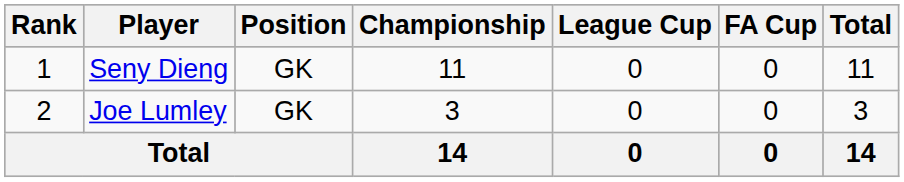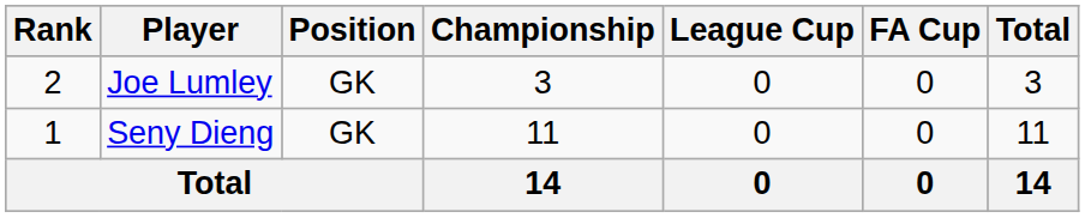rows swapped: Seny Dieng <-> Joe Lumley
